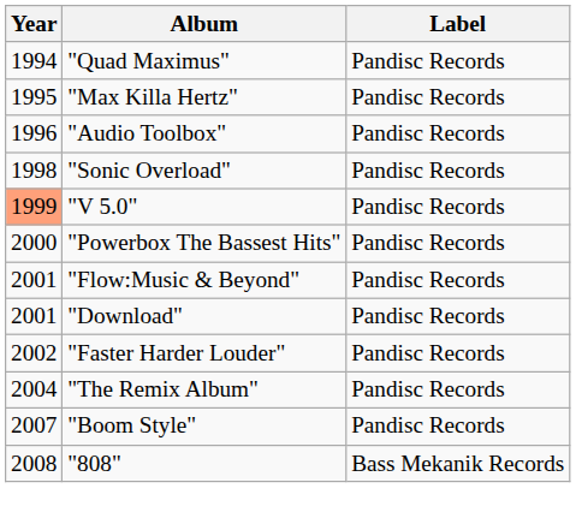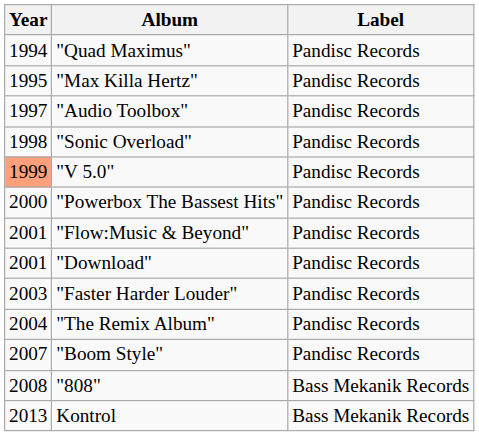"Audio Toolbox" | Year: 1996 -> 1997
"Faster Harder Louder" | Year: 2002 -> 2003
+ row: 2013 | Kontrol | Bass Mekanik Records
